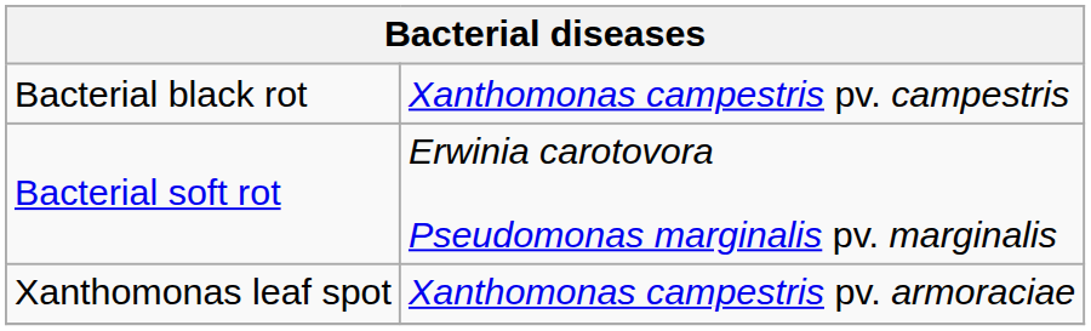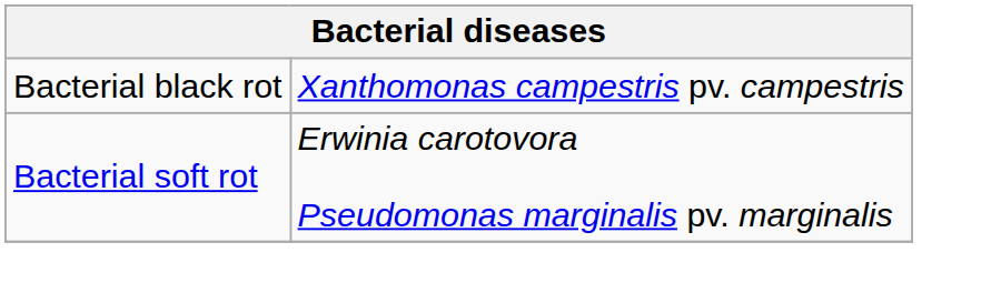- row: Xanthomonas leaf spot | Xanthomonas campestris pv. armoraciae
